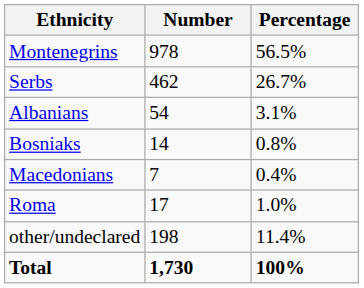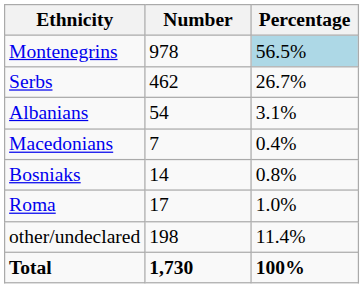Montenegrins | Percentage: no background -> lightblue background
rows swapped: Bosniaks <-> Macedonians
